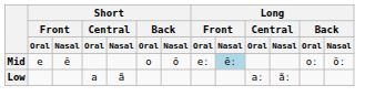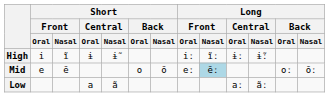+ row: High | i | ĩ | ɨ | ɨ̃ | iː | ĩː | ɨː | ɨ̃ː
